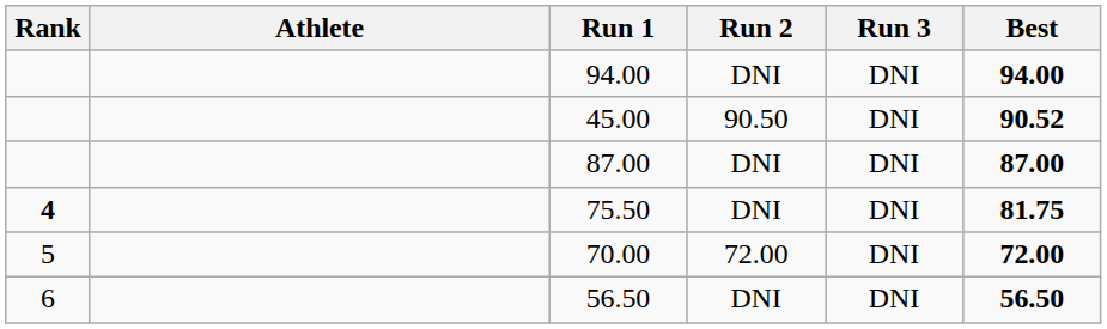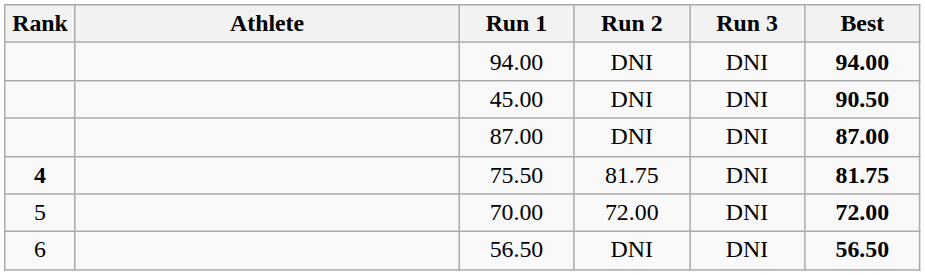45.00 | Run 2: 90.50 -> DNI
45.00 | Best: 90.52 -> 90.50
75.50 | Run 2: DNI -> 81.75
